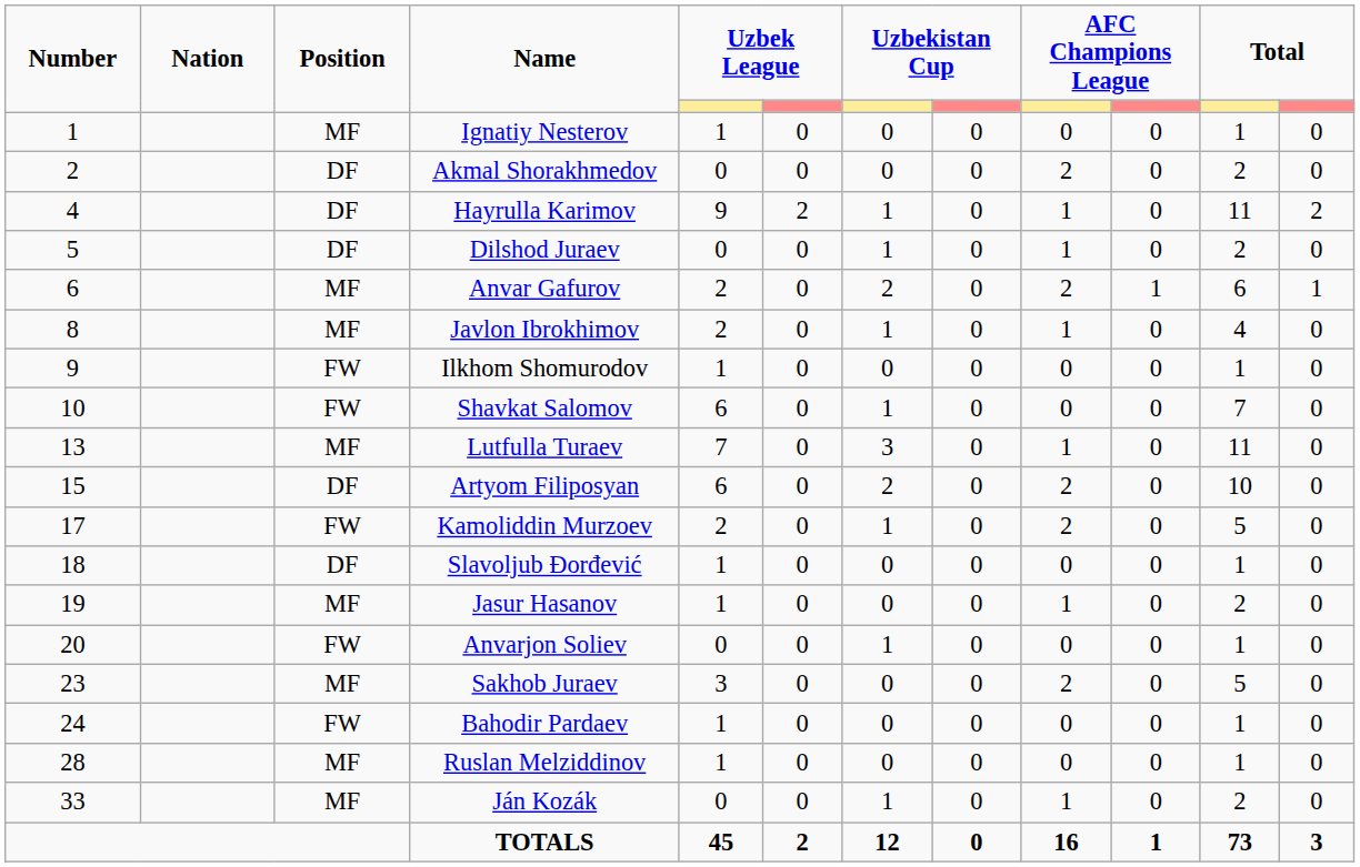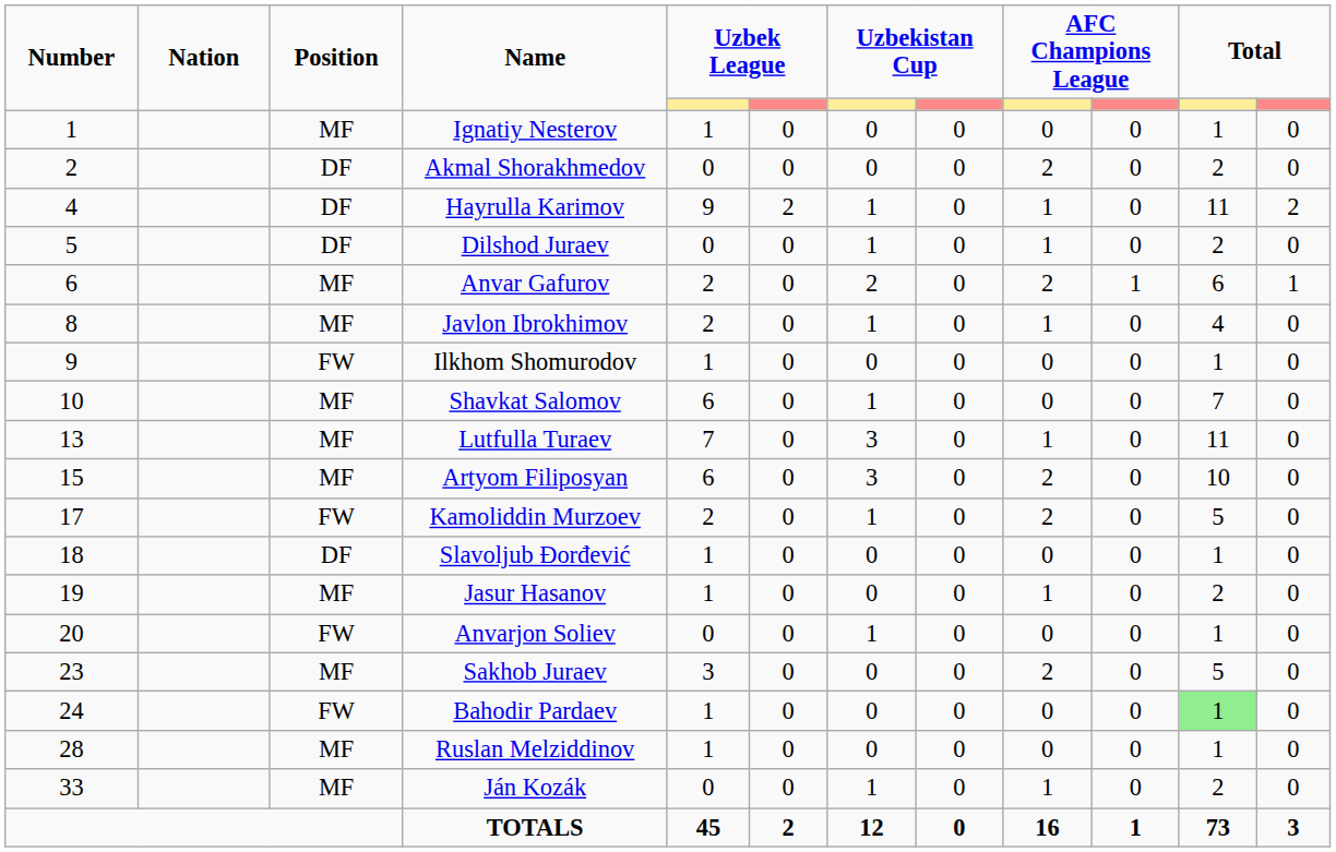Shavkat Salomov | Position: FW -> MF
Artyom Filiposyan | Position: DF -> MF
Artyom Filiposyan | column 7: 2 -> 3
Bahodir Pardaev | column 11: no background -> lightgreen background
